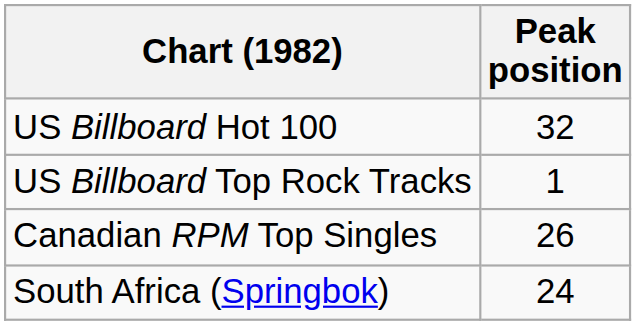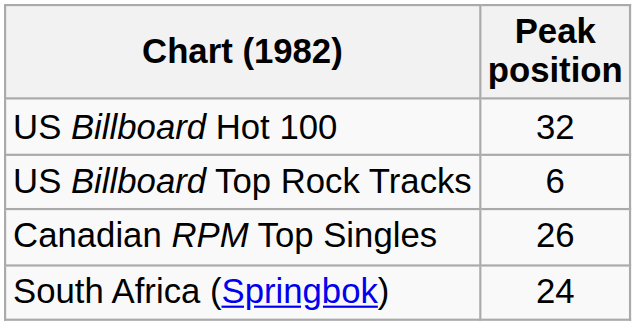US Billboard Top Rock Tracks | Peak position: 1 -> 6
